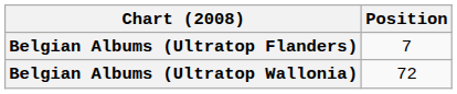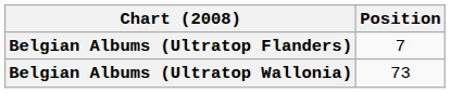Belgian Albums (Ultratop Wallonia) | Position: 72 -> 73
